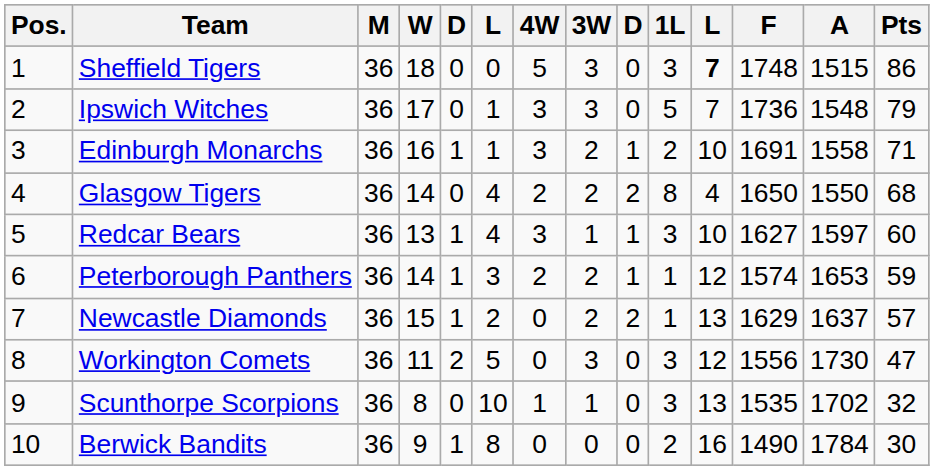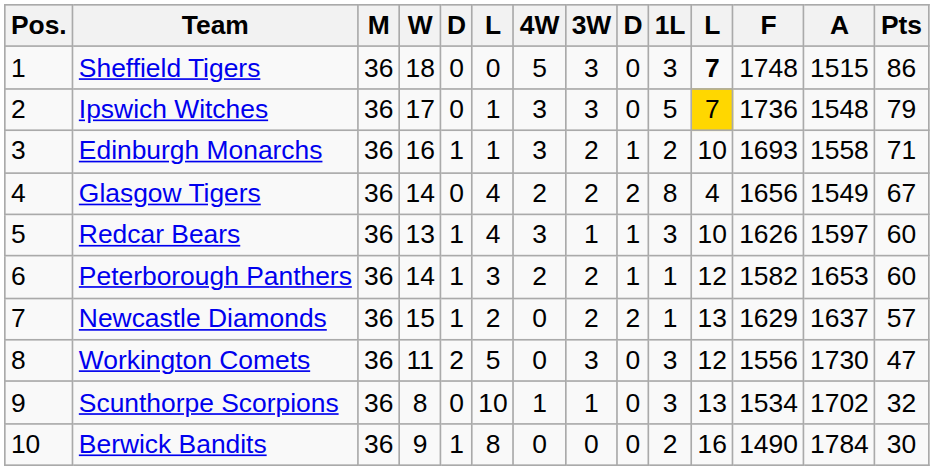Ipswich Witches | column 11: no background -> gold background
Edinburgh Monarchs | F: 1691 -> 1693
Glasgow Tigers | F: 1650 -> 1656
Glasgow Tigers | A: 1550 -> 1549
Glasgow Tigers | Pts: 68 -> 67
Redcar Bears | F: 1627 -> 1626
Peterborough Panthers | F: 1574 -> 1582
Peterborough Panthers | Pts: 59 -> 60
Scunthorpe Scorpions | F: 1535 -> 1534
